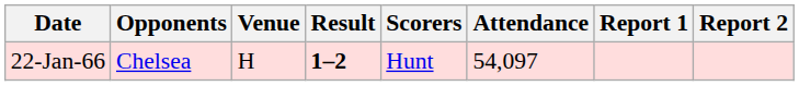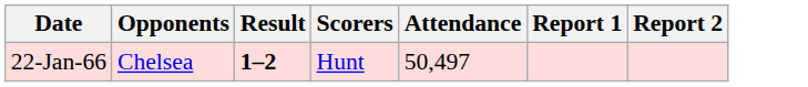- column: Venue | H
22-Jan-66 | Attendance: 54,097 -> 50,497
